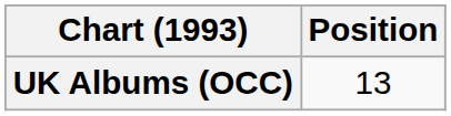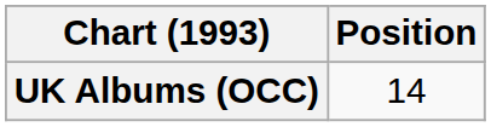UK Albums (OCC) | Position: 13 -> 14
